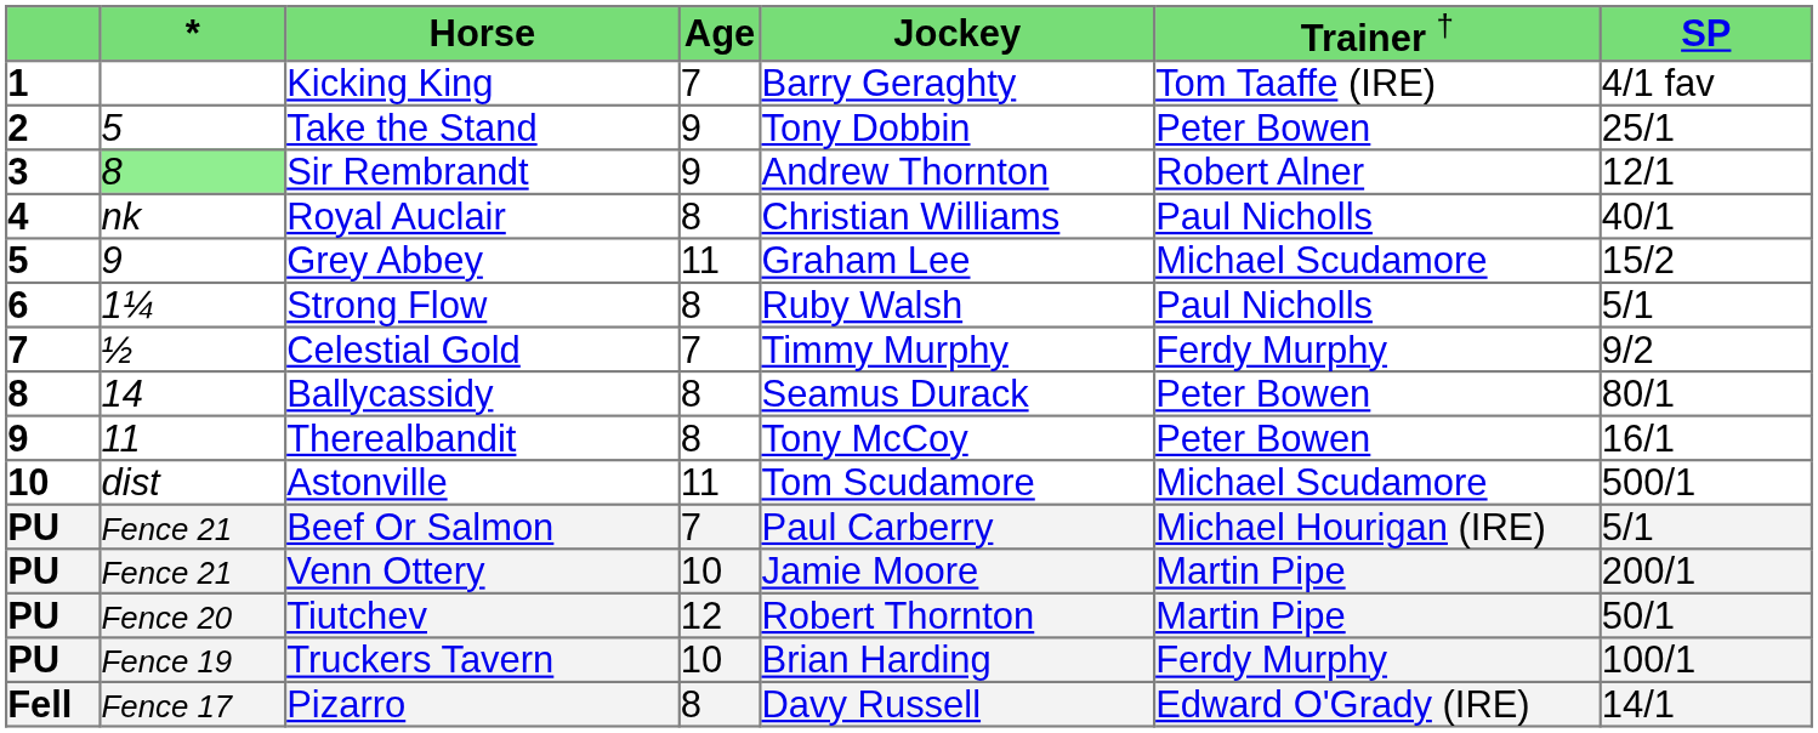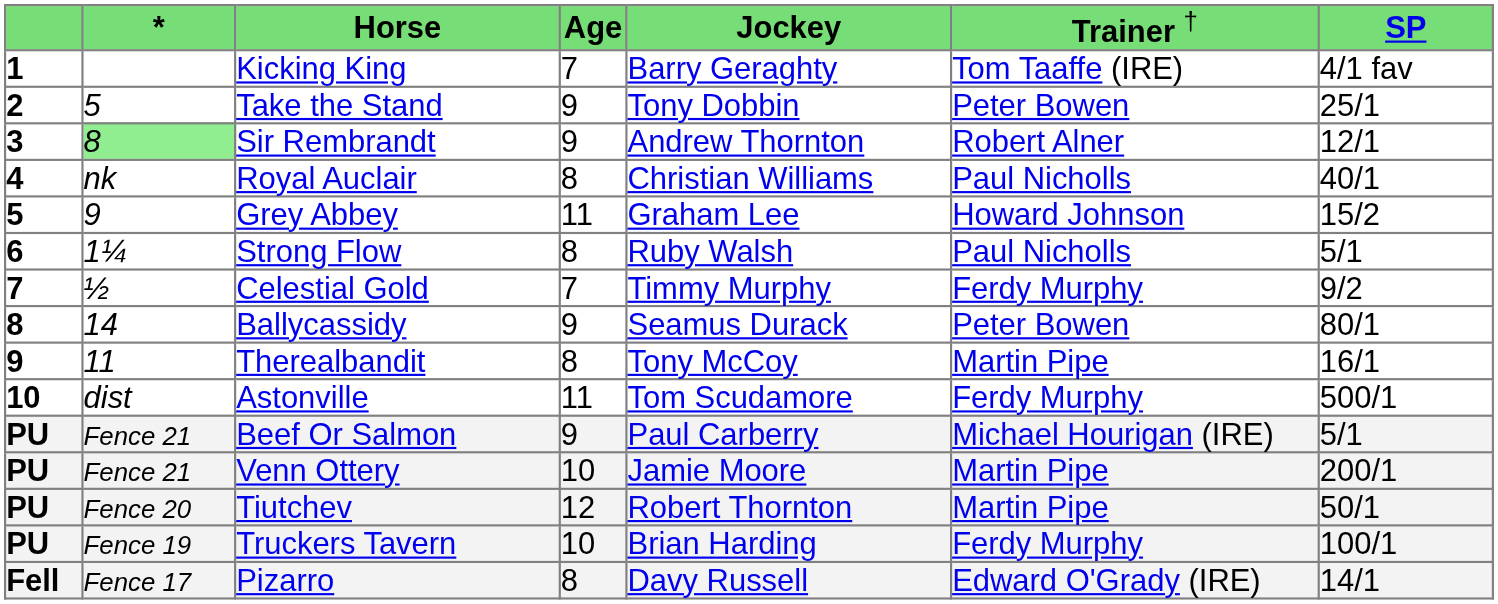Grey Abbey | column 6: Michael Scudamore -> Howard Johnson
Ballycassidy | column 4: 8 -> 9
Therealbandit | column 6: Peter Bowen -> Martin Pipe
Astonville | column 6: Michael Scudamore -> Ferdy Murphy
Beef Or Salmon | column 4: 7 -> 9
